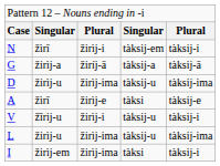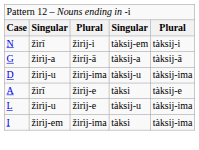- row: V | žȉrij-u | žirìj-i | tàksij-u | tàksij-i
L | column 3: žirìj-ima -> žirìj-e
I | column 5: tàksij-i -> tàksij-ima
